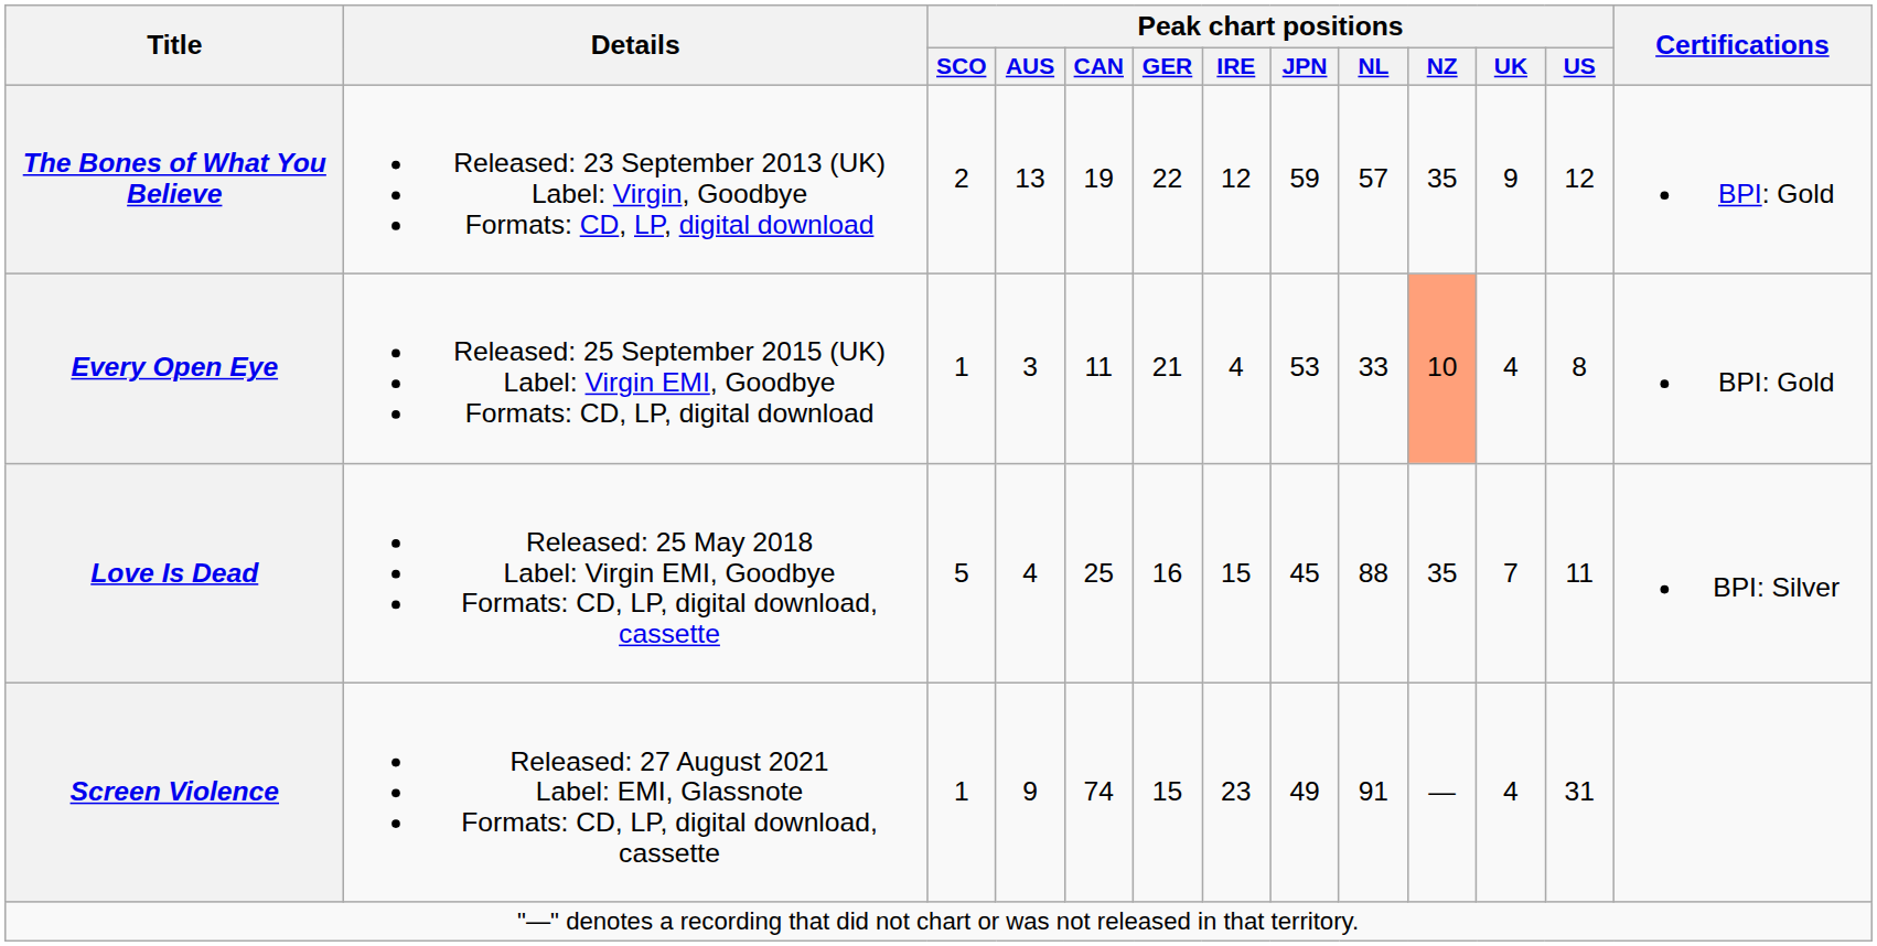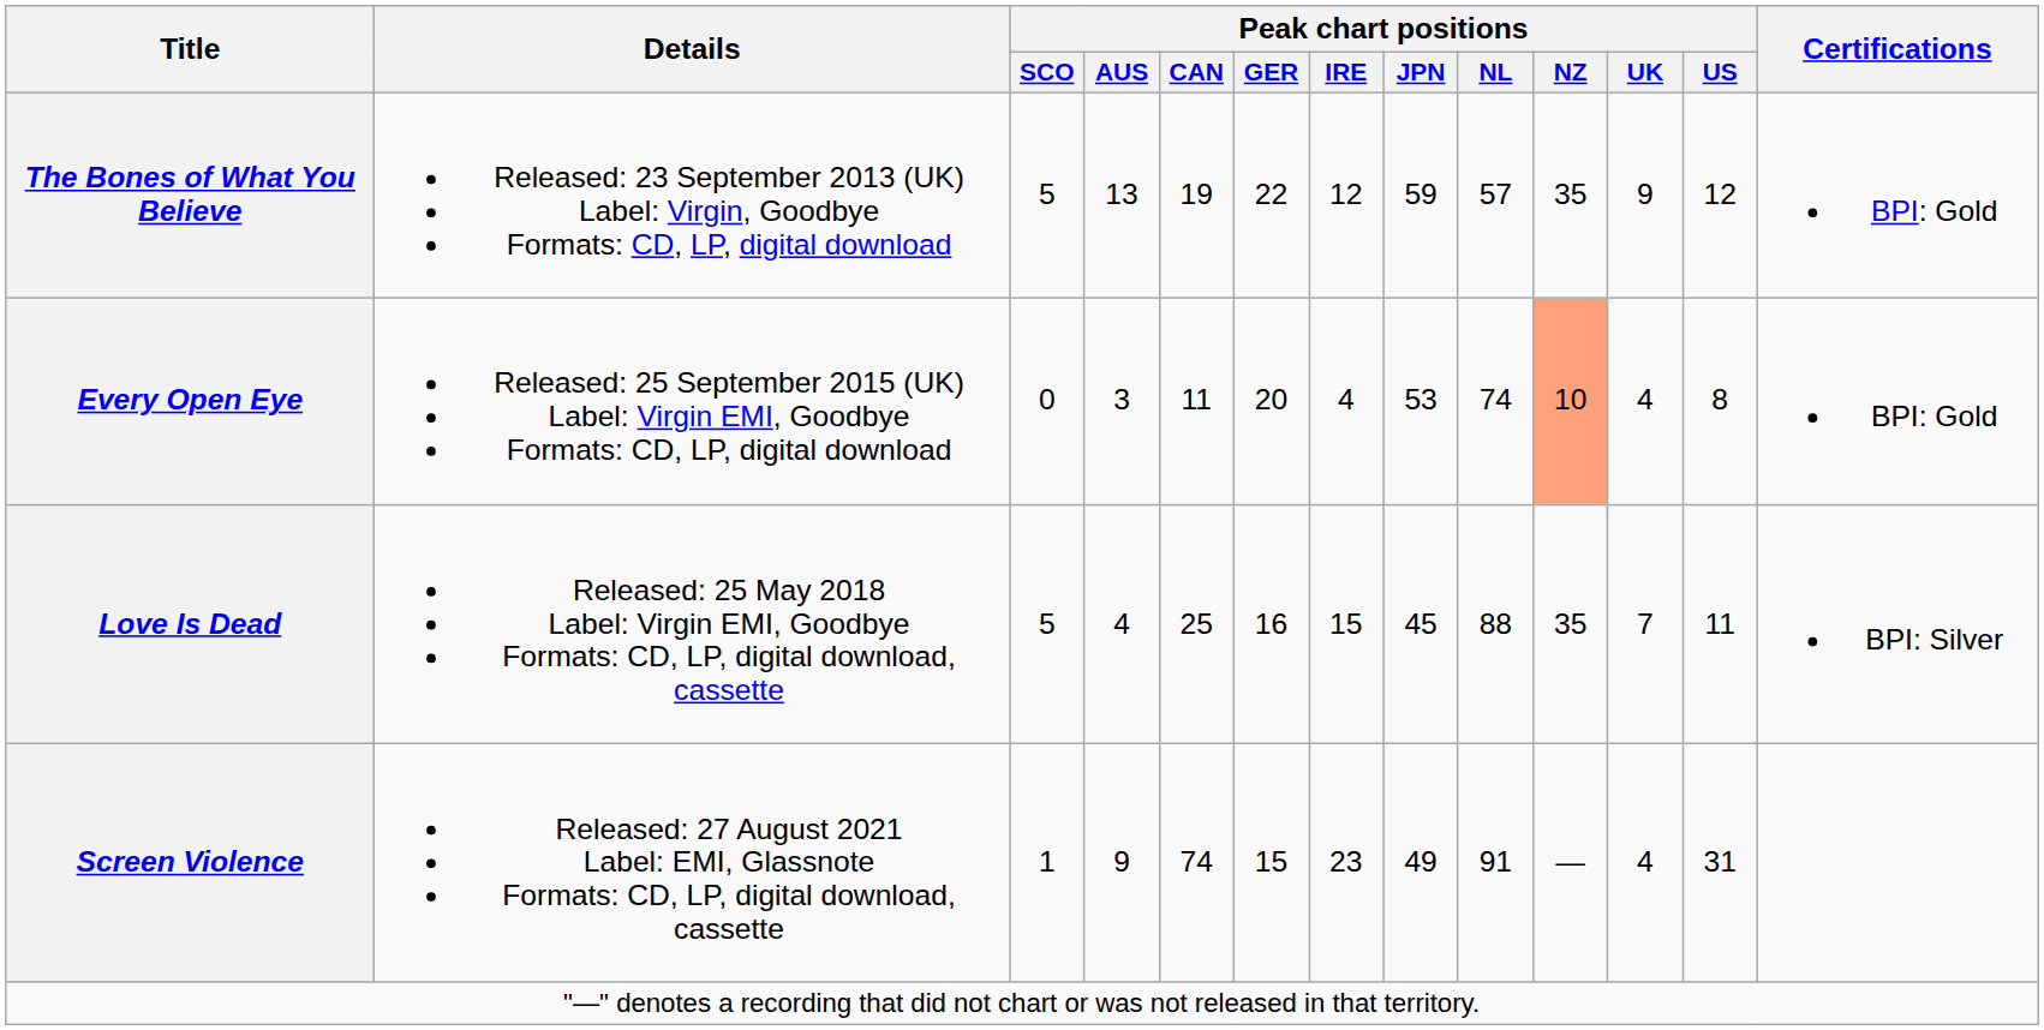The Bones of What You Believe | Peak chart positions / SCO: 2 -> 5
Every Open Eye | Peak chart positions / SCO: 1 -> 0
Every Open Eye | Peak chart positions / GER: 21 -> 20
Every Open Eye | Peak chart positions / NL: 33 -> 74
